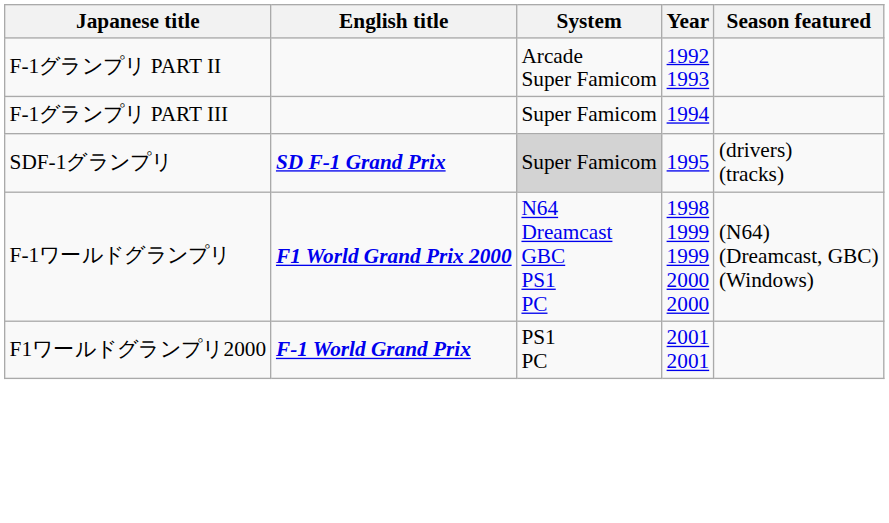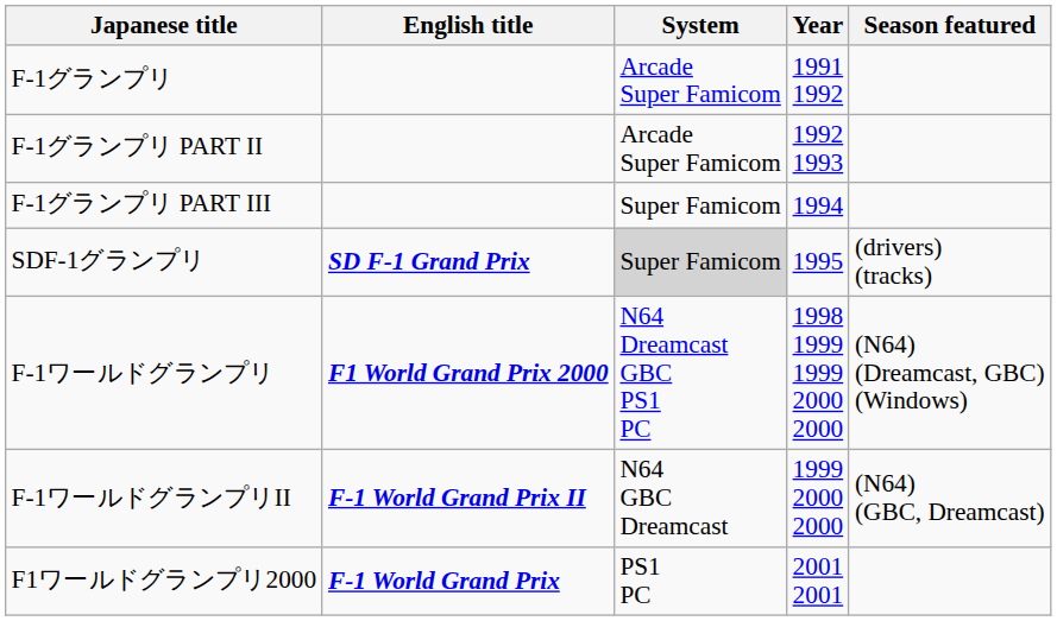+ row: F-1グランプリ | Arcade Super Famicom | 1991 1992
+ row: F-1ワールドグランプリII | F-1 World Grand Prix II | N64 GBC Dreamcast | 1999 2000 2000 | (N64) (GBC, Dreamcast)
